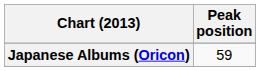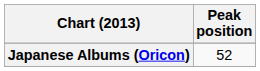Japanese Albums (Oricon) | Peak position: 59 -> 52
